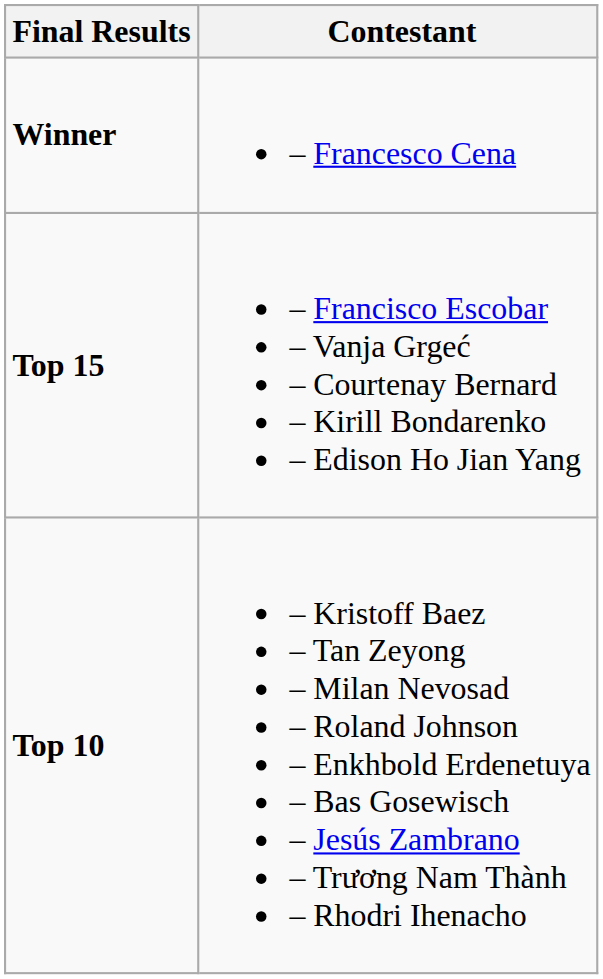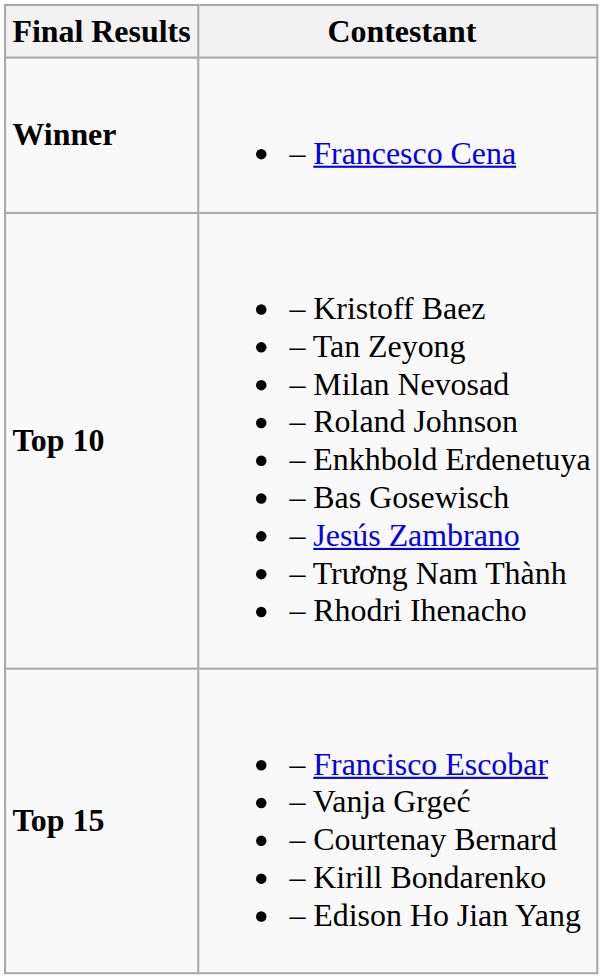rows swapped: Top 10 <-> Top 15
